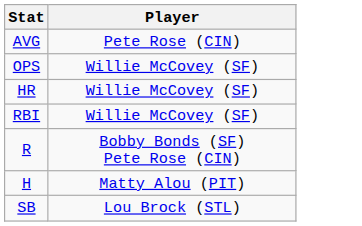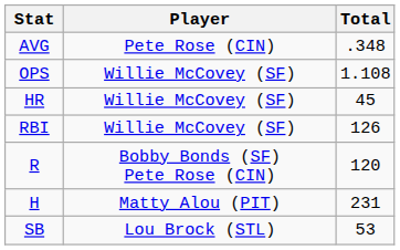+ column: Total | .348 | 1.108 | 45 | 126 | 120 | 231 | 53
